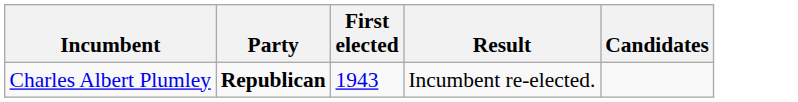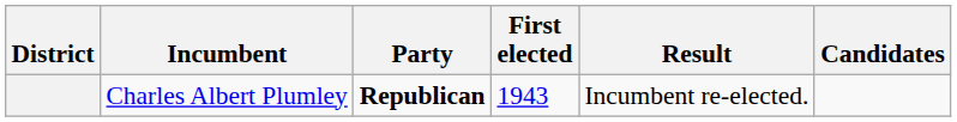+ column: District
